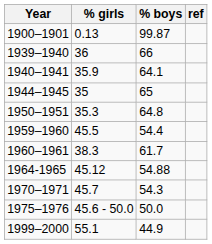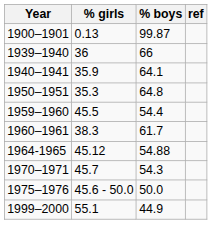- row: 1944–1945 | 35 | 65
